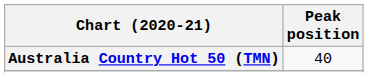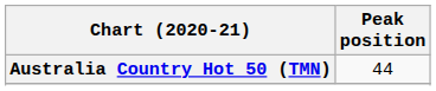Australia Country Hot 50 (TMN) | Peak position: 40 -> 44
